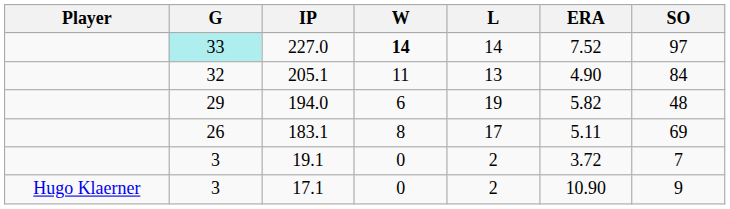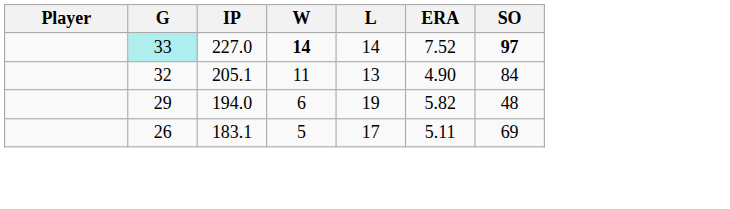227.0 | SO: normal -> bold
183.1 | W: 8 -> 5
- row: 3 | 19.1 | 0 | 2 | 3.72 | 7
- row: Hugo Klaerner | 3 | 17.1 | 0 | 2 | 10.90 | 9
